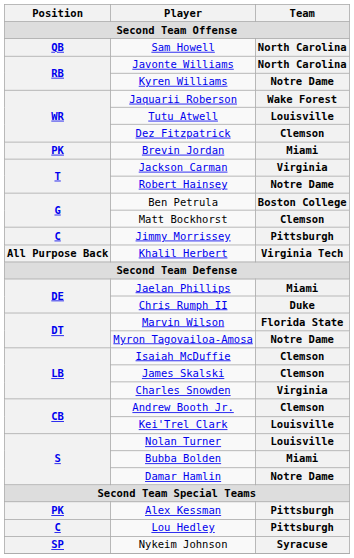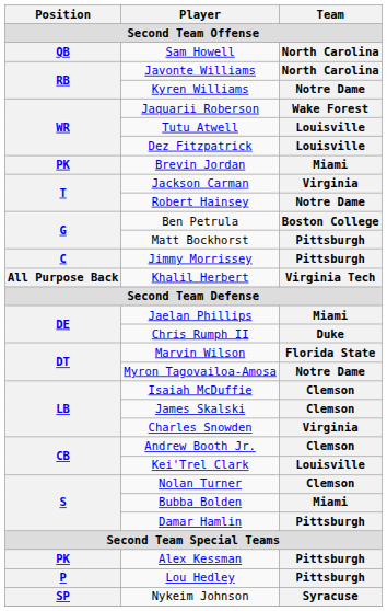Dez Fitzpatrick | Team: Clemson -> Louisville
Matt Bockhorst | Team: Clemson -> Pittsburgh
Nolan Turner | Team: Louisville -> Clemson
Damar Hamlin | Team: Notre Dame -> Pittsburgh
Lou Hedley | Position: C -> P
